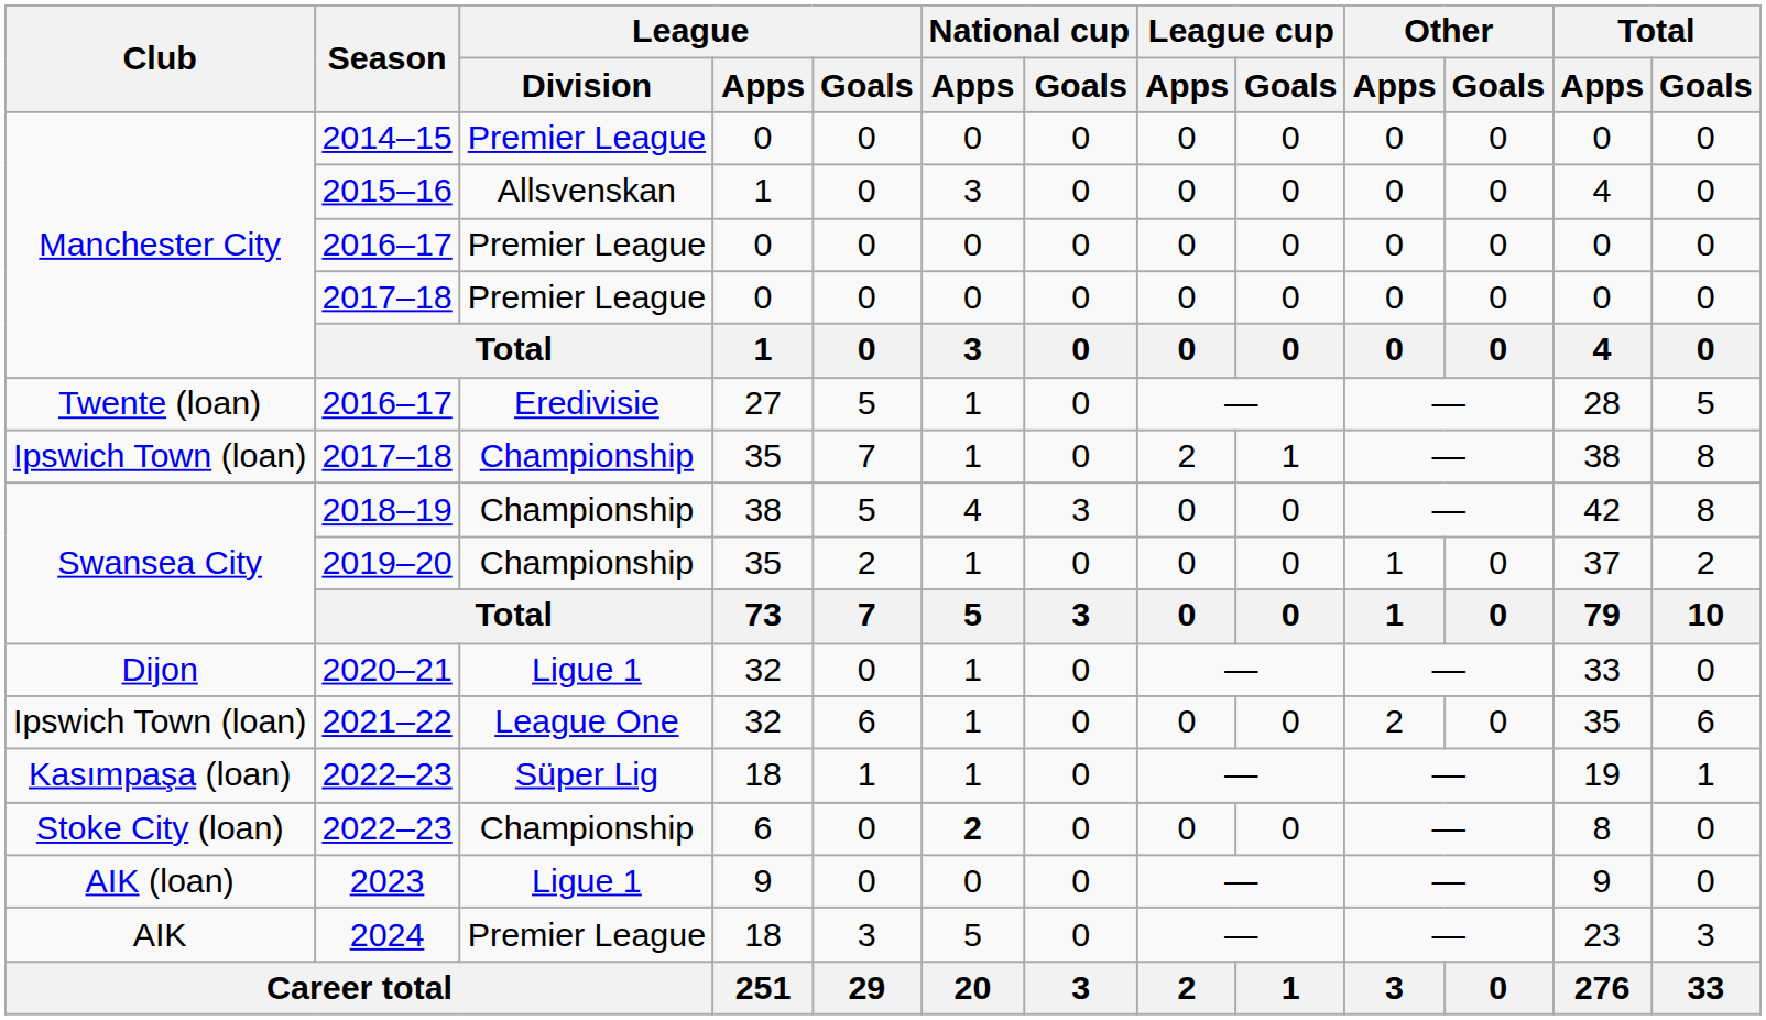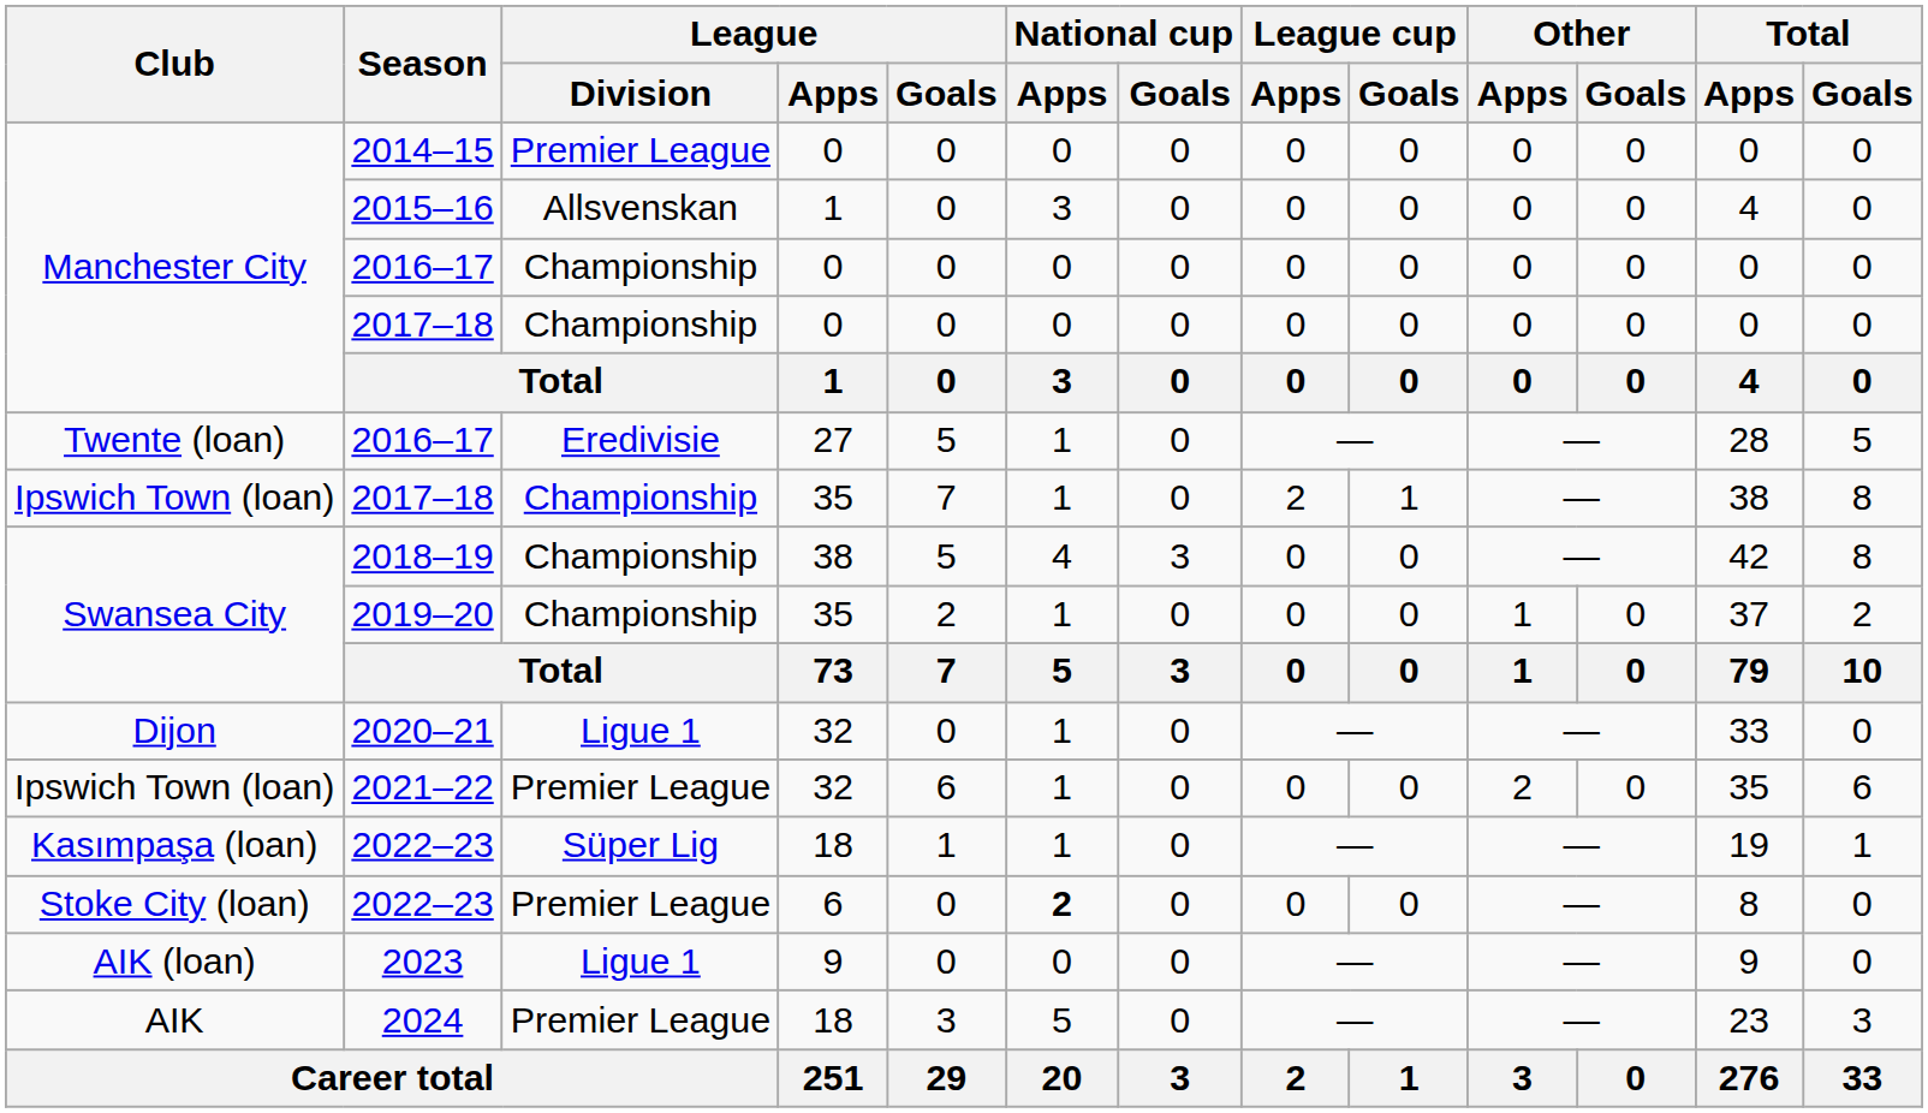Manchester City / 2016–17 | League / Division: Premier League -> Championship
Manchester City / 2017–18 | League / Division: Premier League -> Championship
2021–22 | League / Division: League One -> Premier League
Stoke City (loan) / 2022–23 | League / Division: Championship -> Premier League
